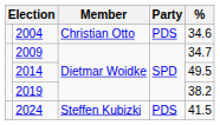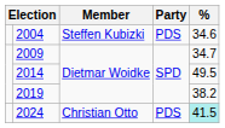2004 | Member: Christian Otto -> Steffen Kubizki
2024 | Member: Steffen Kubizki -> Christian Otto
2024 | %: no background -> paleturquoise background
